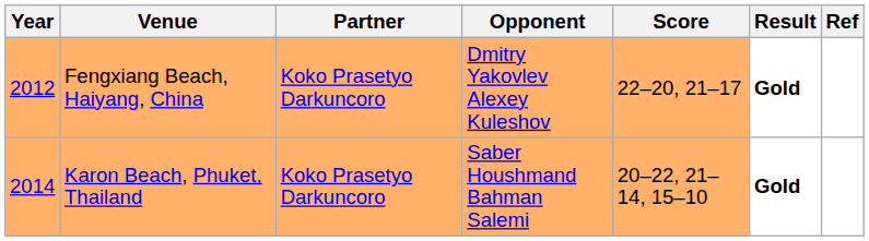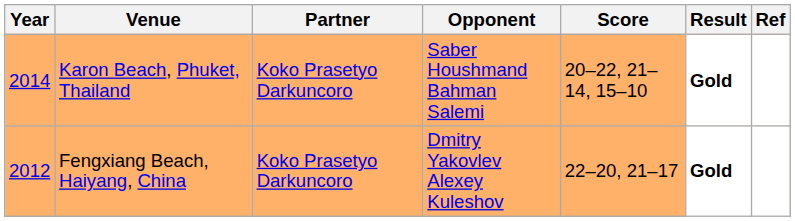rows swapped: Fengxiang Beach, Haiyang, China <-> Karon Beach, Phuket, Thailand
